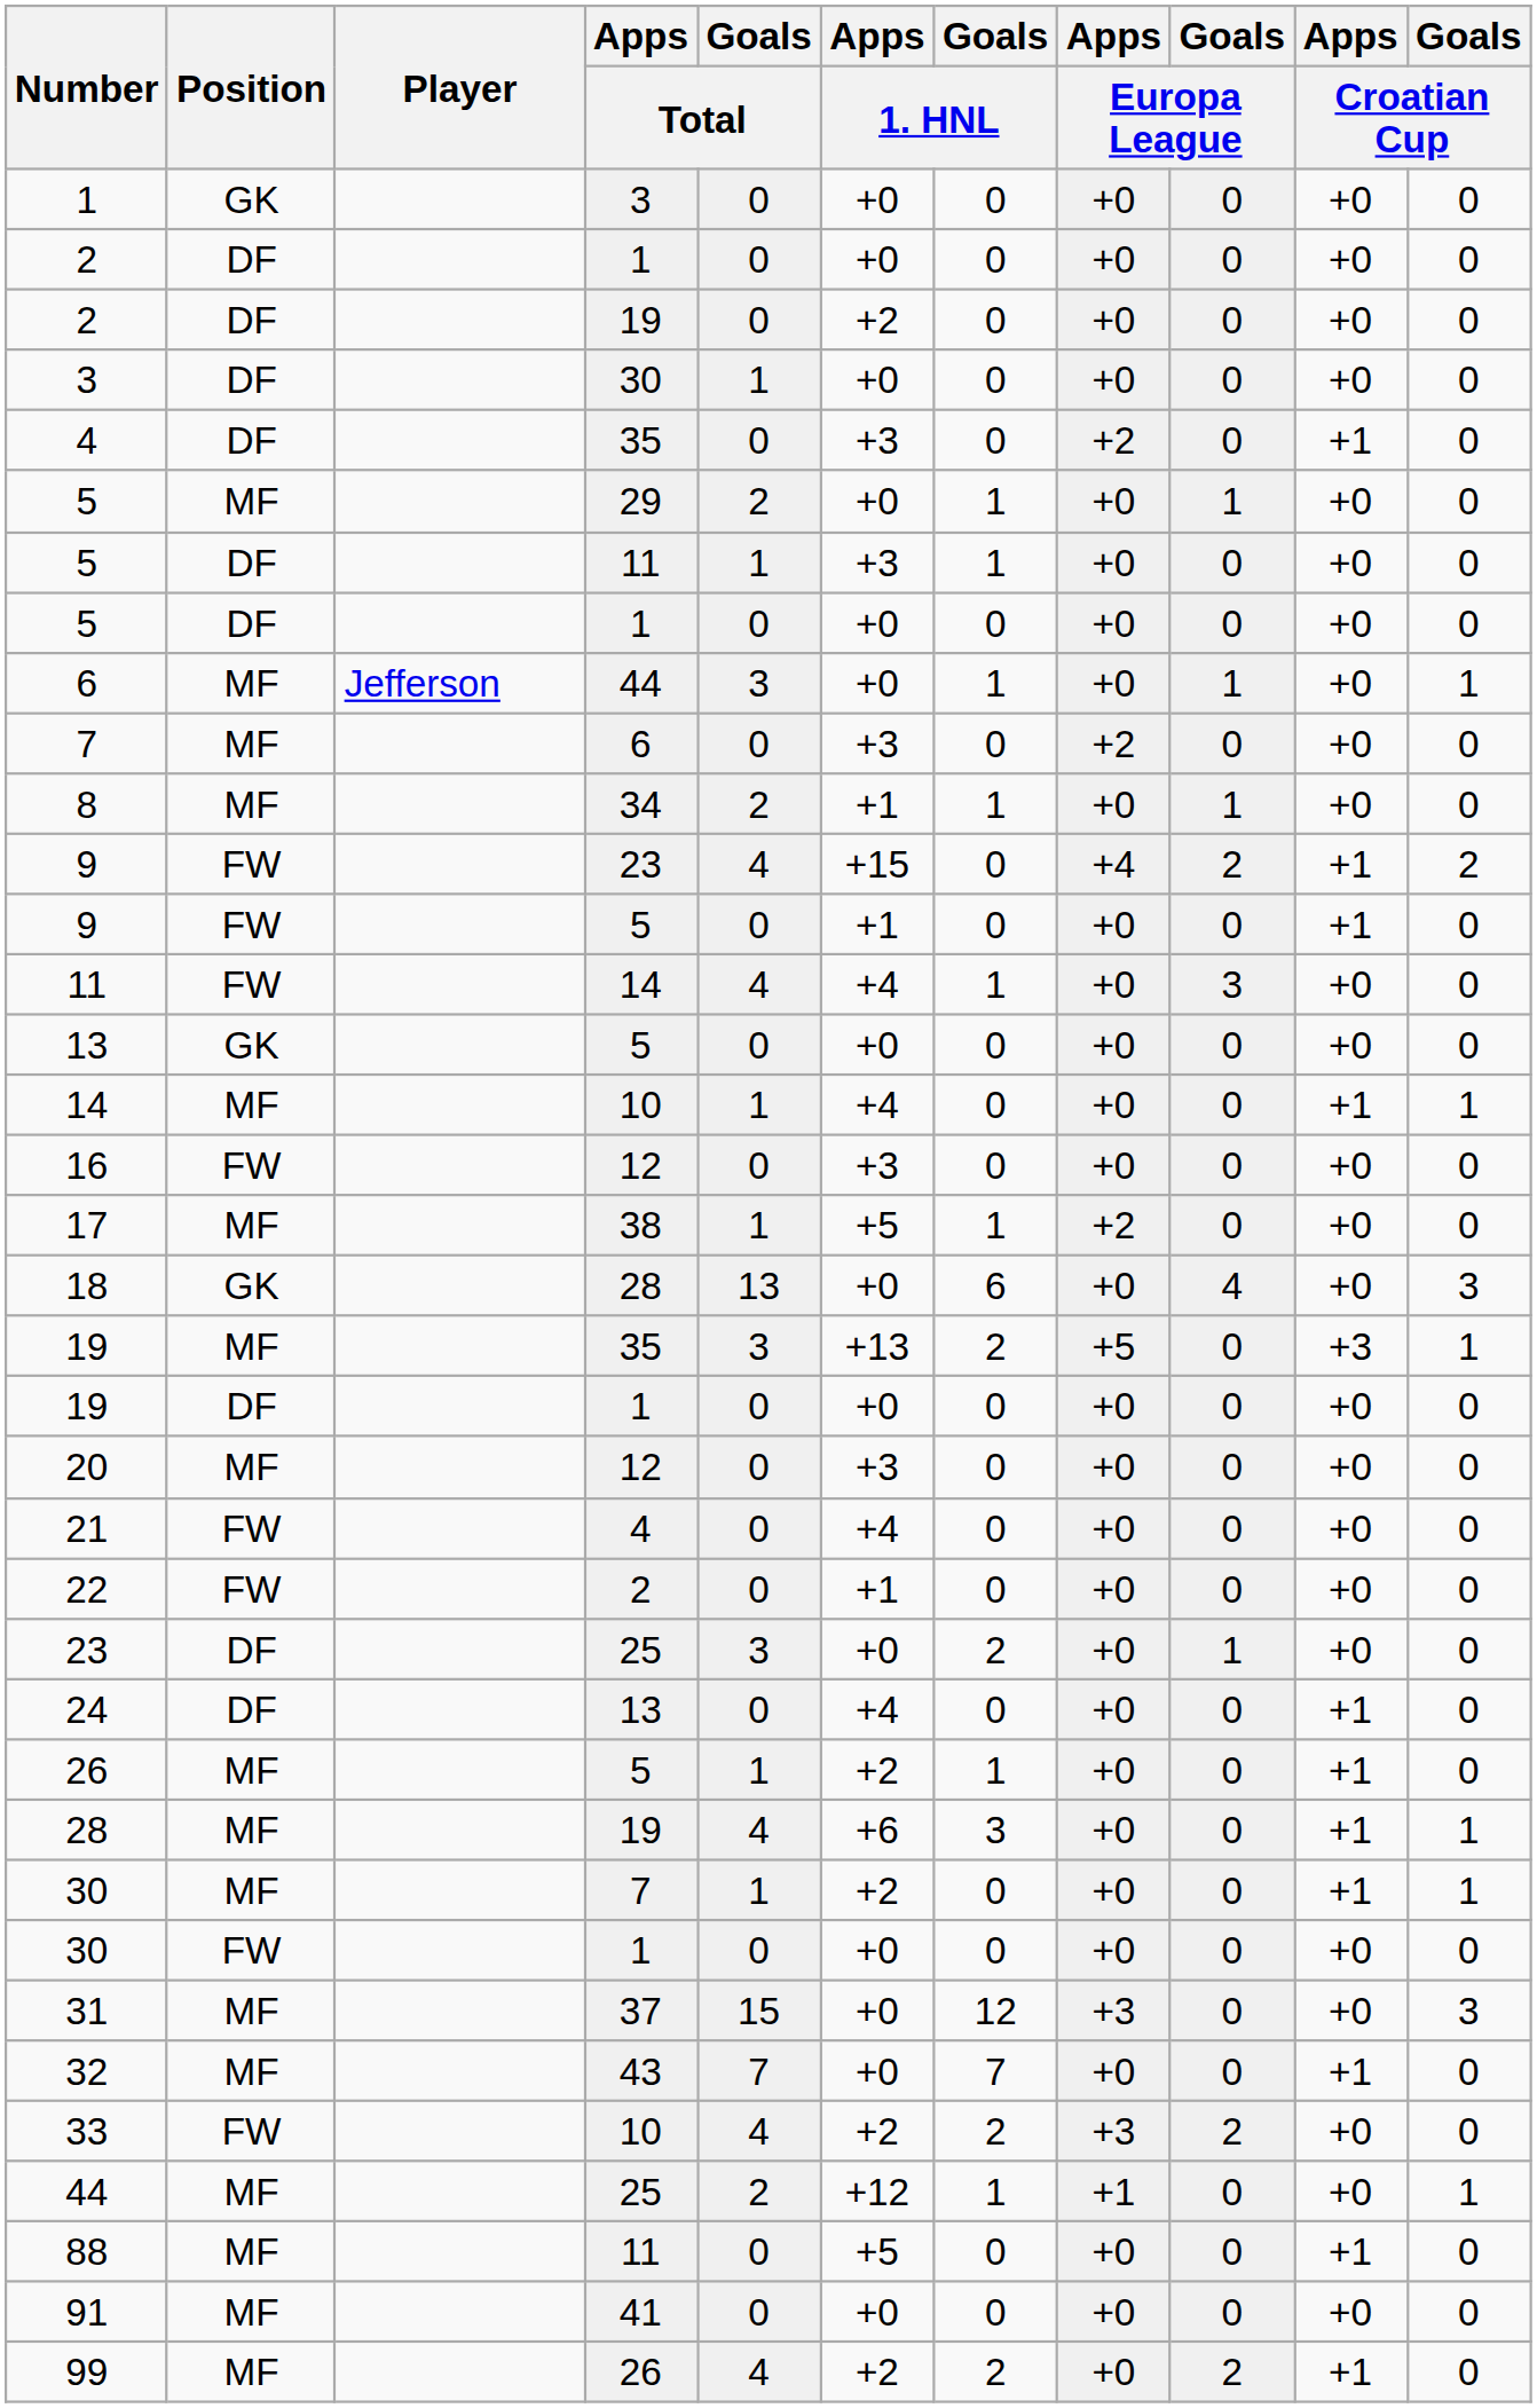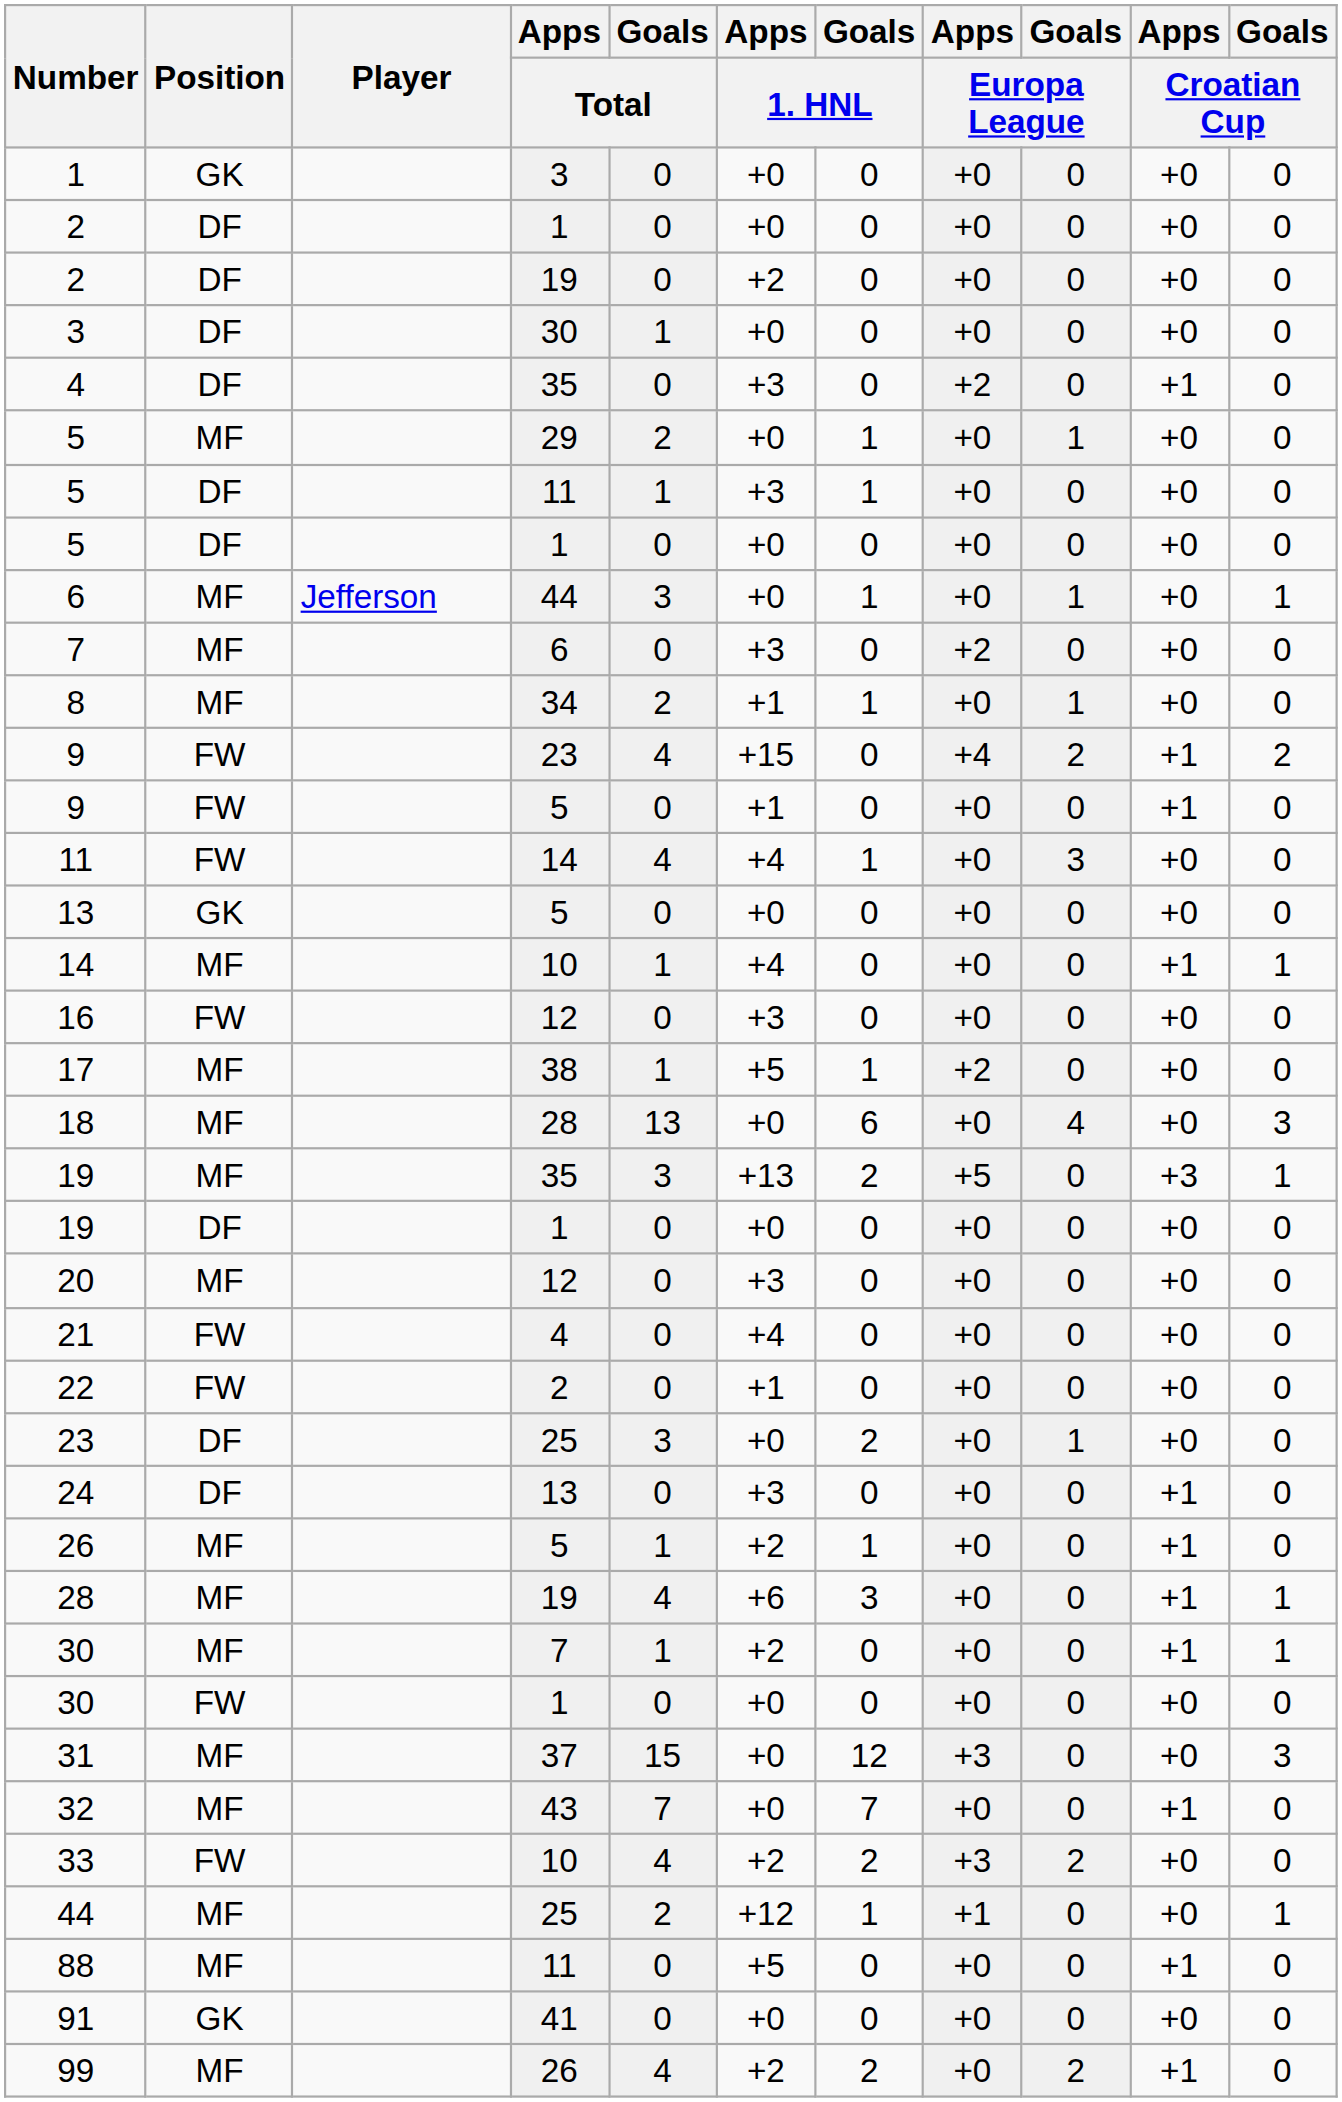18 | Position: GK -> MF
24 | Apps / 1. HNL: +4 -> +3
91 | Position: MF -> GK
